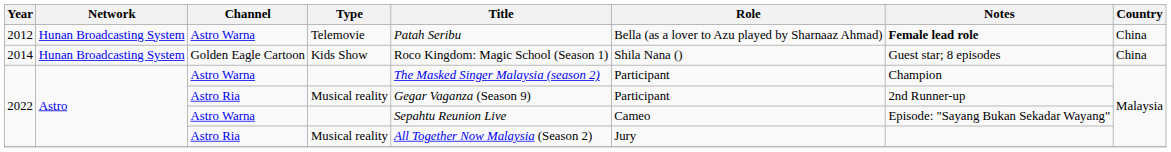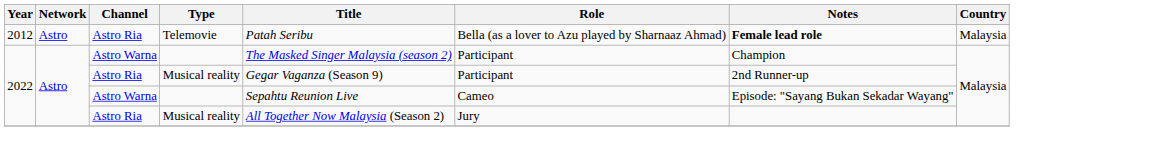Telemovie | Network: Hunan Broadcasting System -> Astro
Telemovie | Channel: Astro Warna -> Astro Ria
Telemovie | Country: China -> Malaysia
- row: 2014 | Hunan Broadcasting System | Golden Eagle Cartoon | Kids Show | Roco Kingdom: Magic School (Season 1) | Shila Nana () | Guest star; 8 episodes | China
